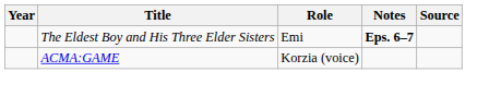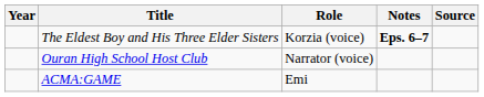The Eldest Boy and His Three Elder Sisters | Role: Emi -> Korzia (voice)
+ row: Ouran High School Host Club | Narrator (voice)
ACMA:GAME | Role: Korzia (voice) -> Emi
